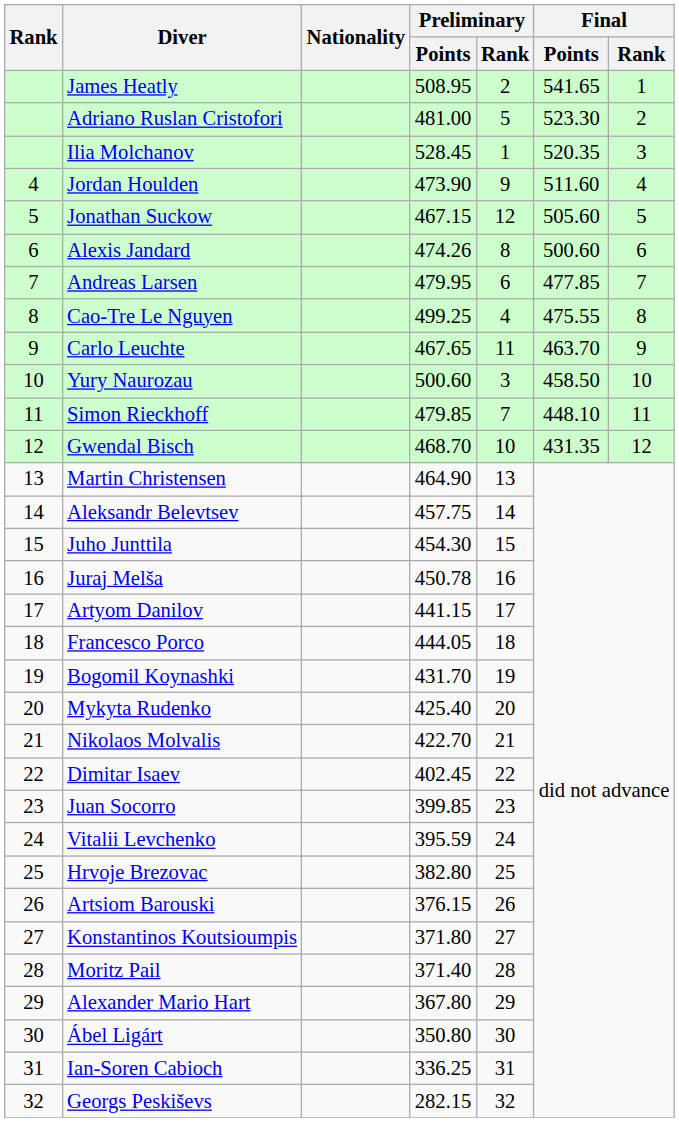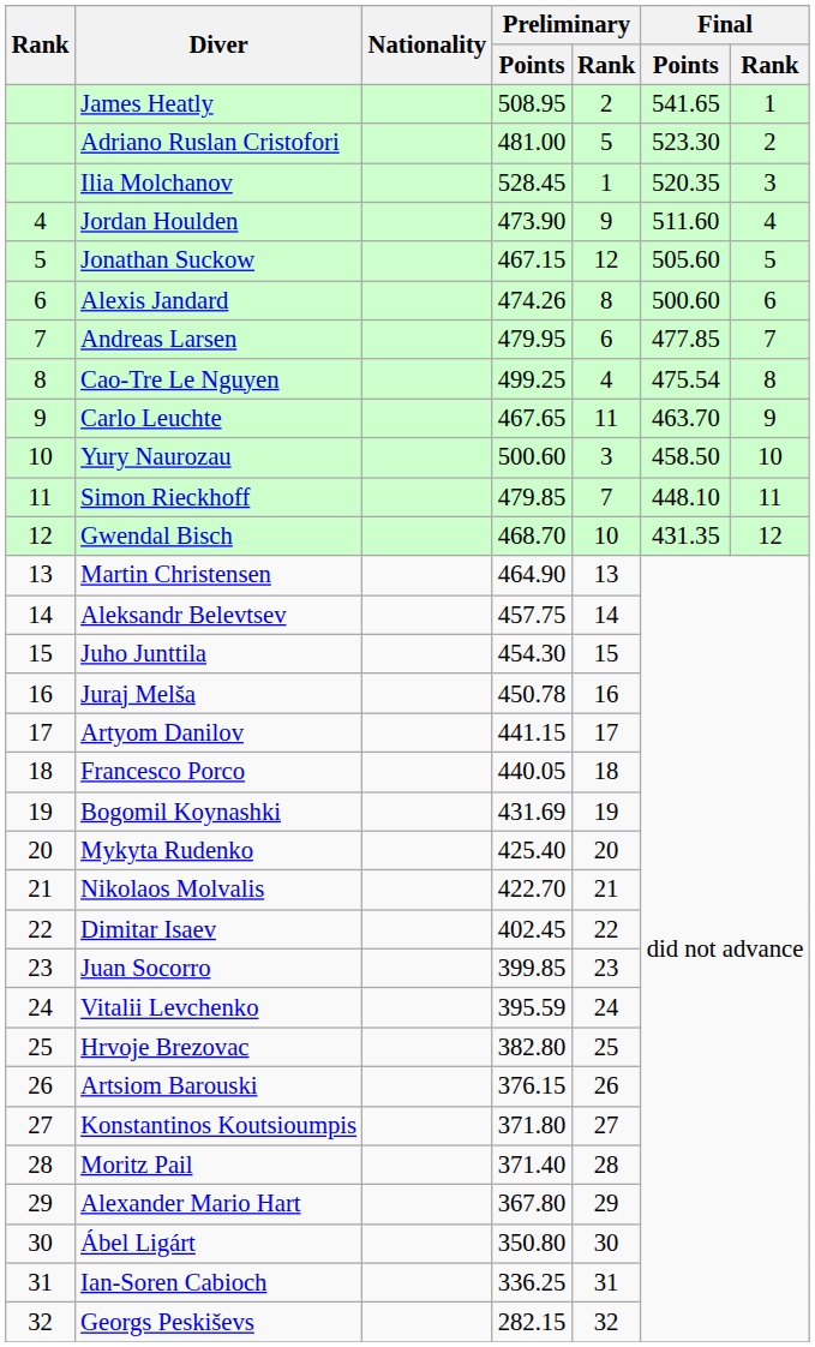Cao-Tre Le Nguyen | Final / Points: 475.55 -> 475.54
Francesco Porco | Preliminary / Points: 444.05 -> 440.05
Bogomil Koynashki | Preliminary / Points: 431.70 -> 431.69
